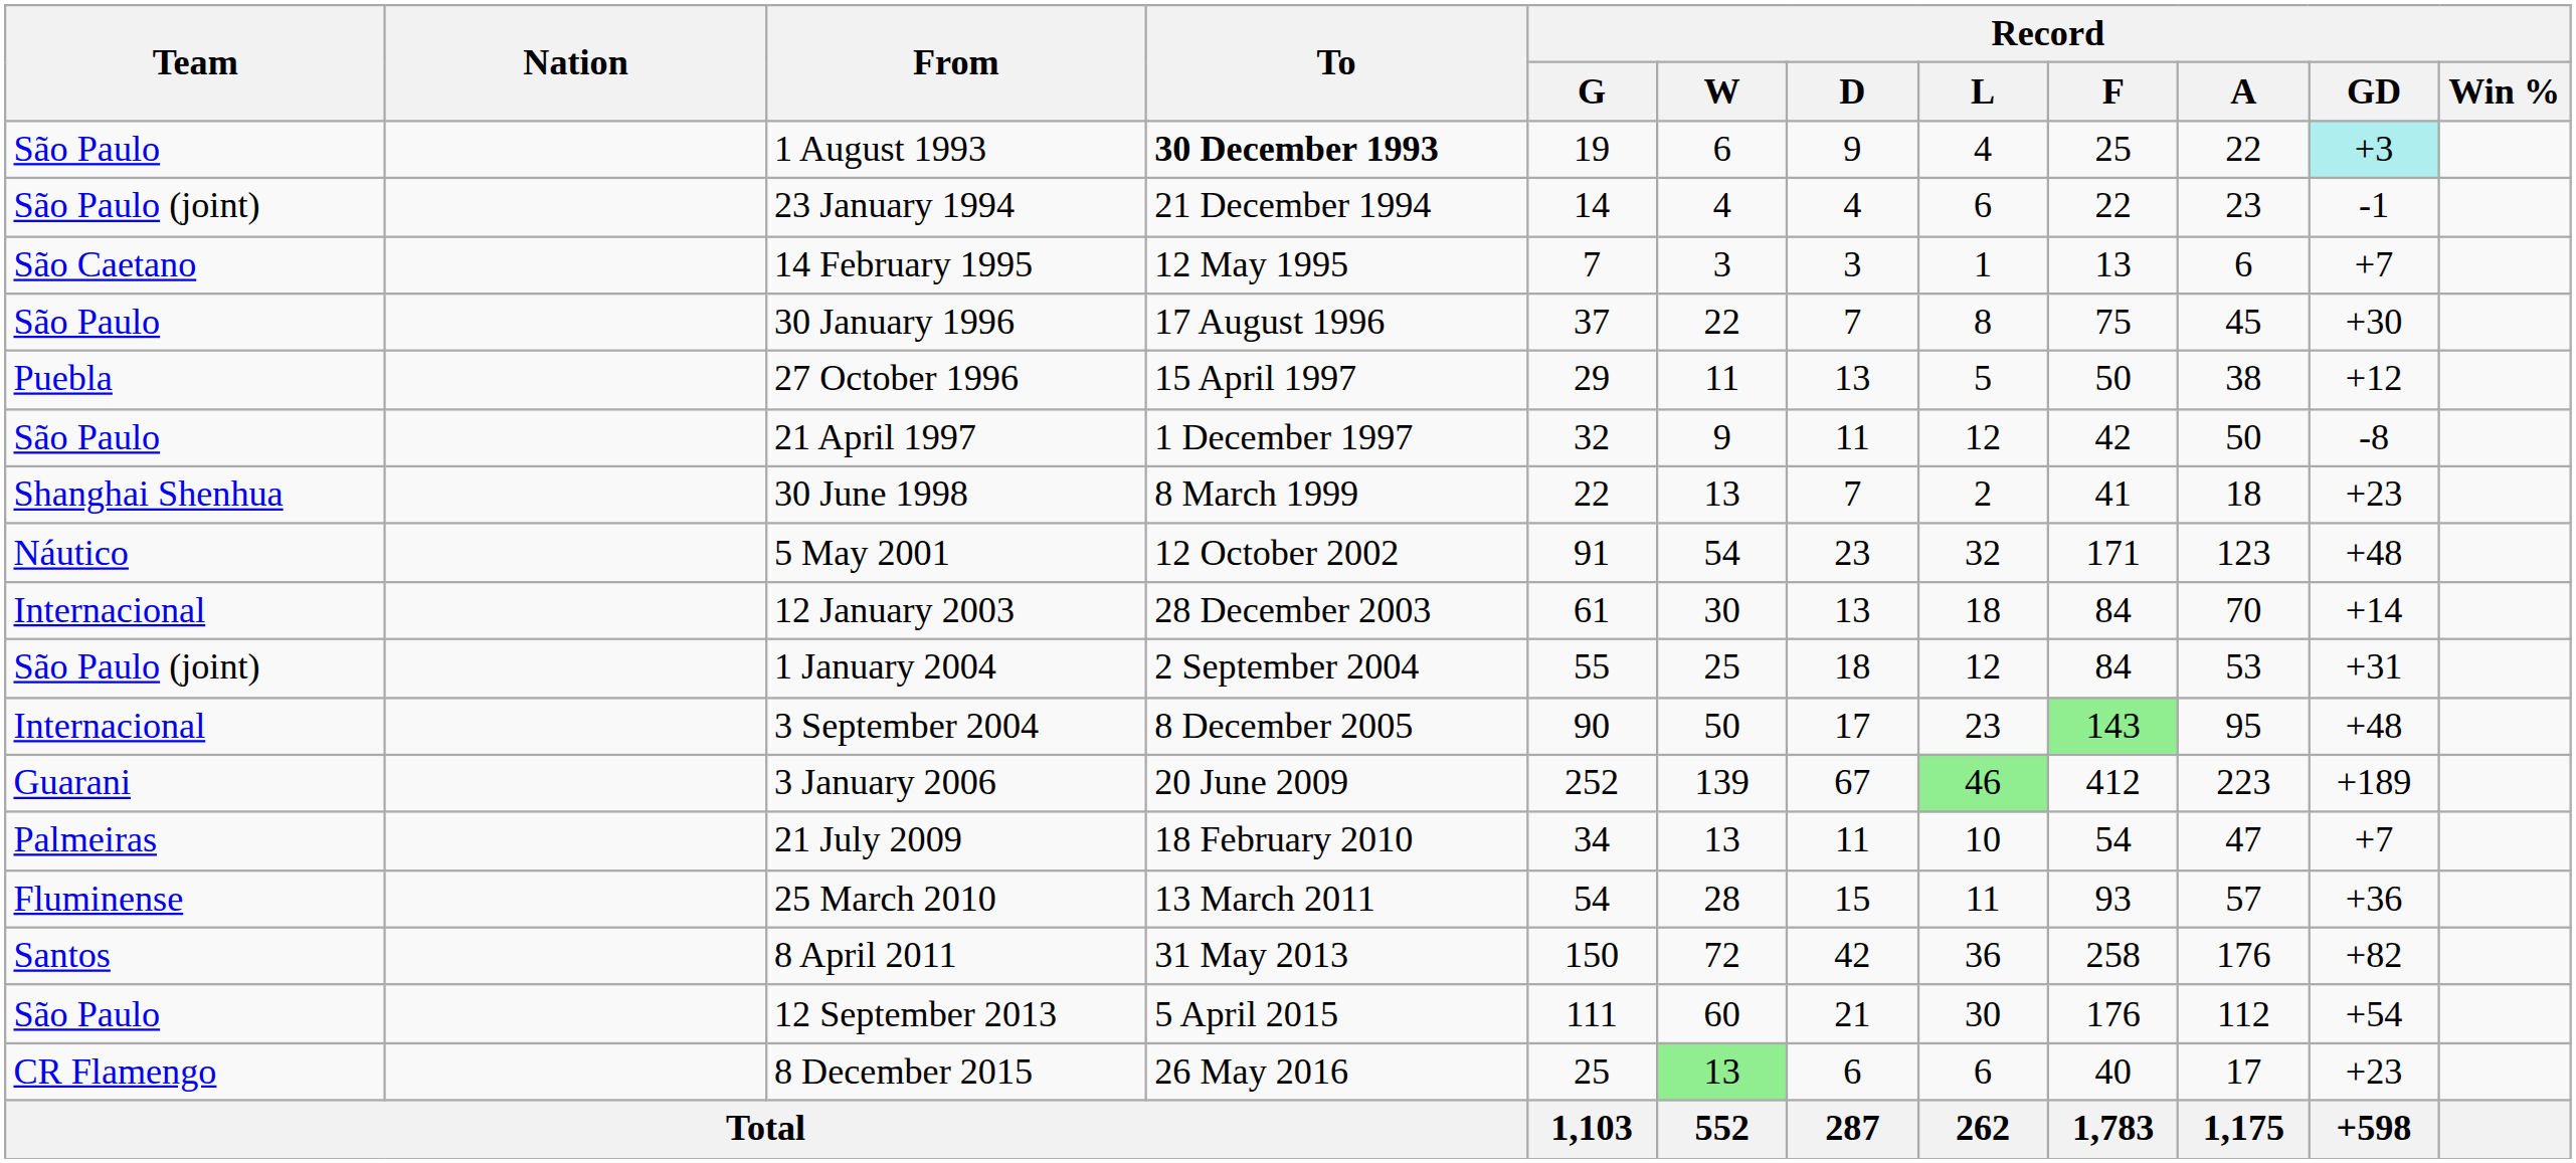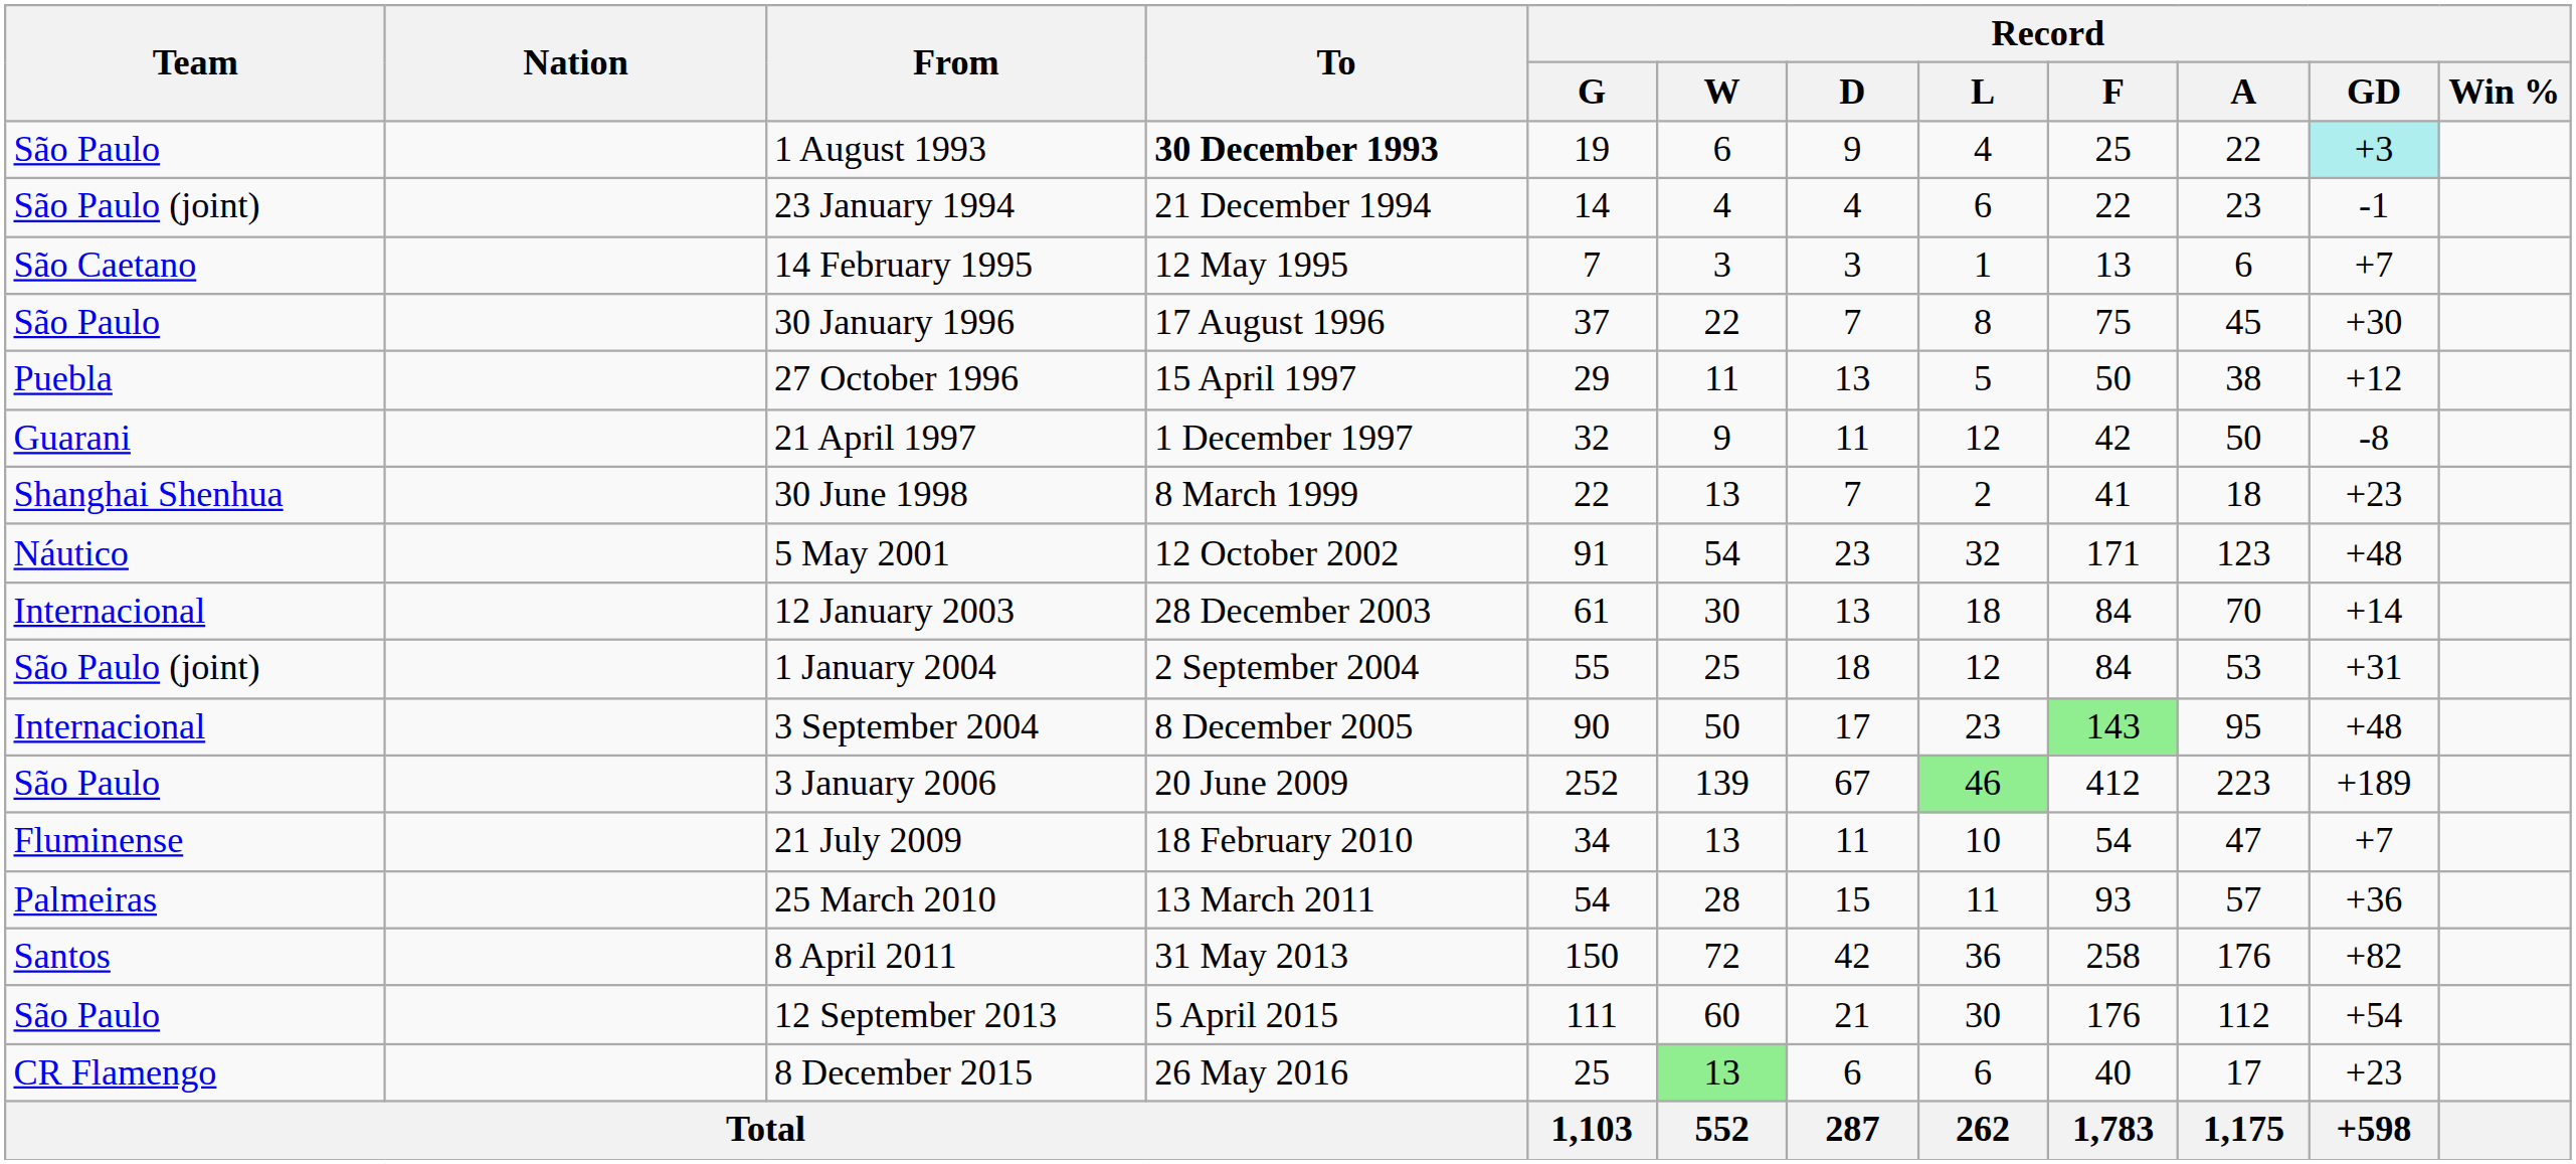21 April 1997 | Team: São Paulo -> Guarani
3 January 2006 | Team: Guarani -> São Paulo
21 July 2009 | Team: Palmeiras -> Fluminense
25 March 2010 | Team: Fluminense -> Palmeiras
